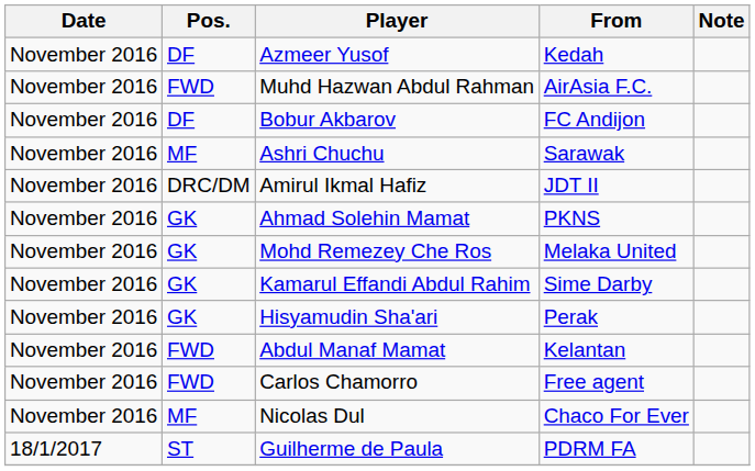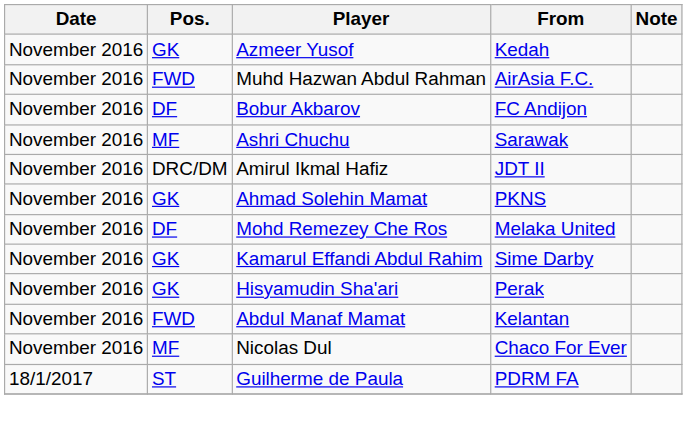Azmeer Yusof | Pos.: DF -> GK
Mohd Remezey Che Ros | Pos.: GK -> DF
- row: November 2016 | FWD | Carlos Chamorro | Free agent
